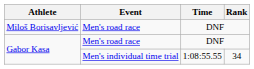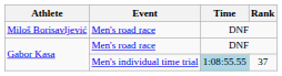Gabor Kasa / Men's individual time trial | Time: no background -> lightblue background
Gabor Kasa / Men's individual time trial | Rank: 34 -> 37
